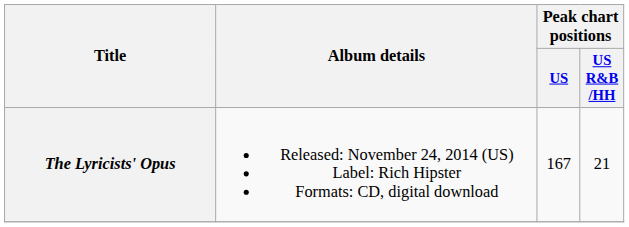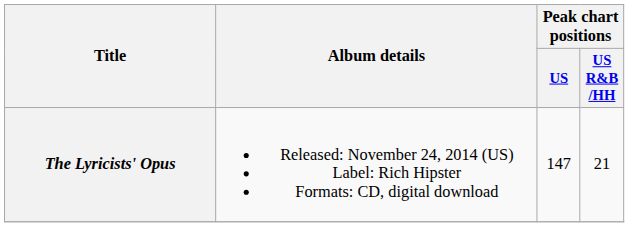The Lyricists' Opus | Peak chart positions / US: 167 -> 147
